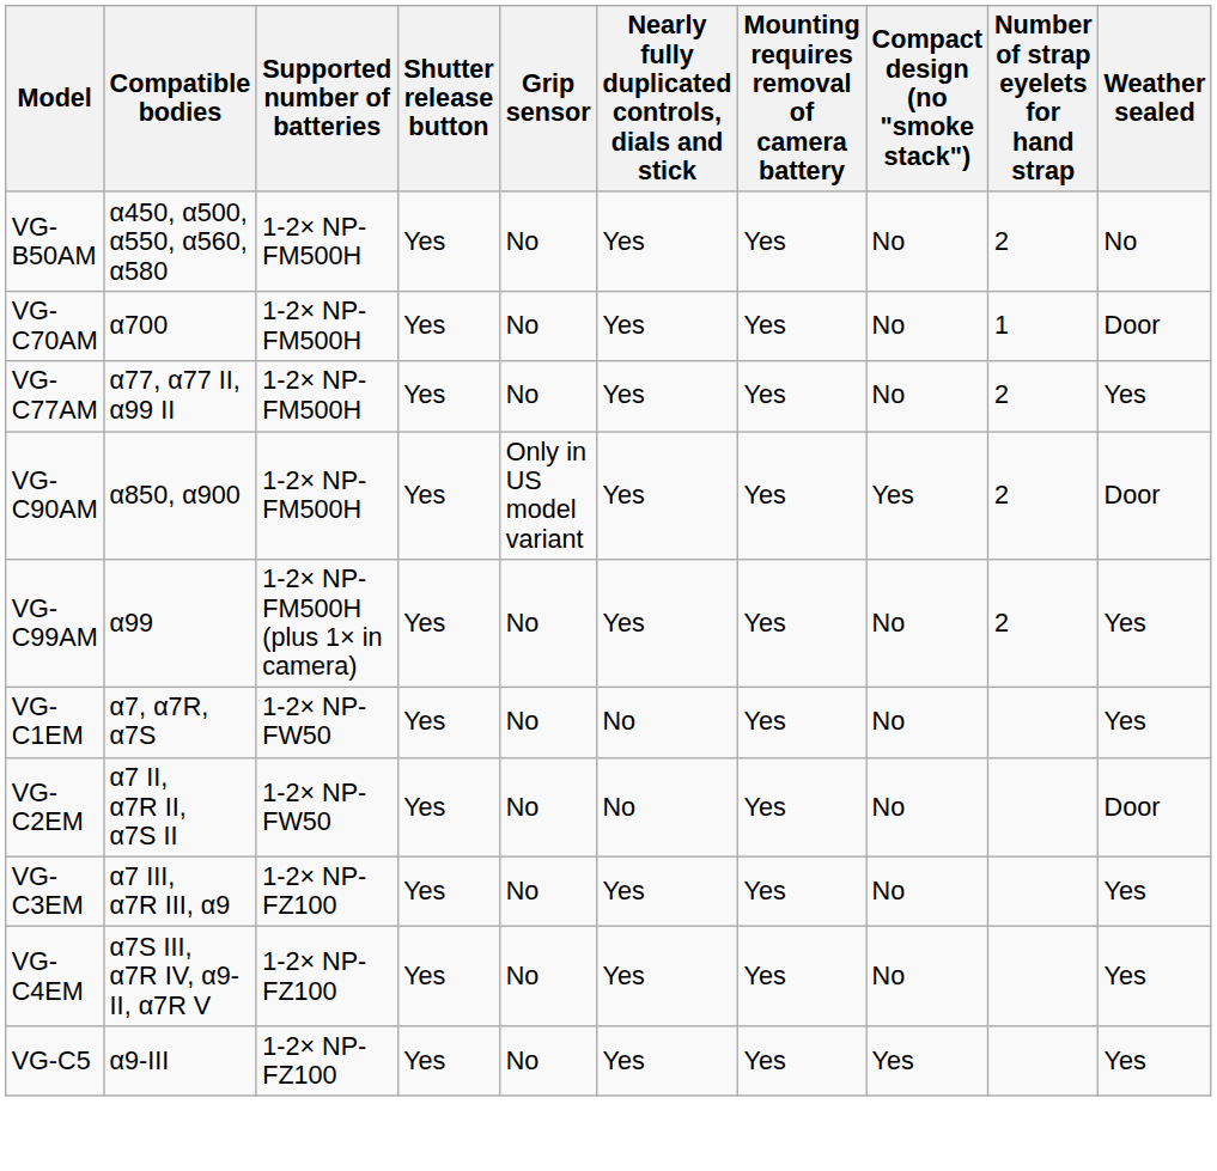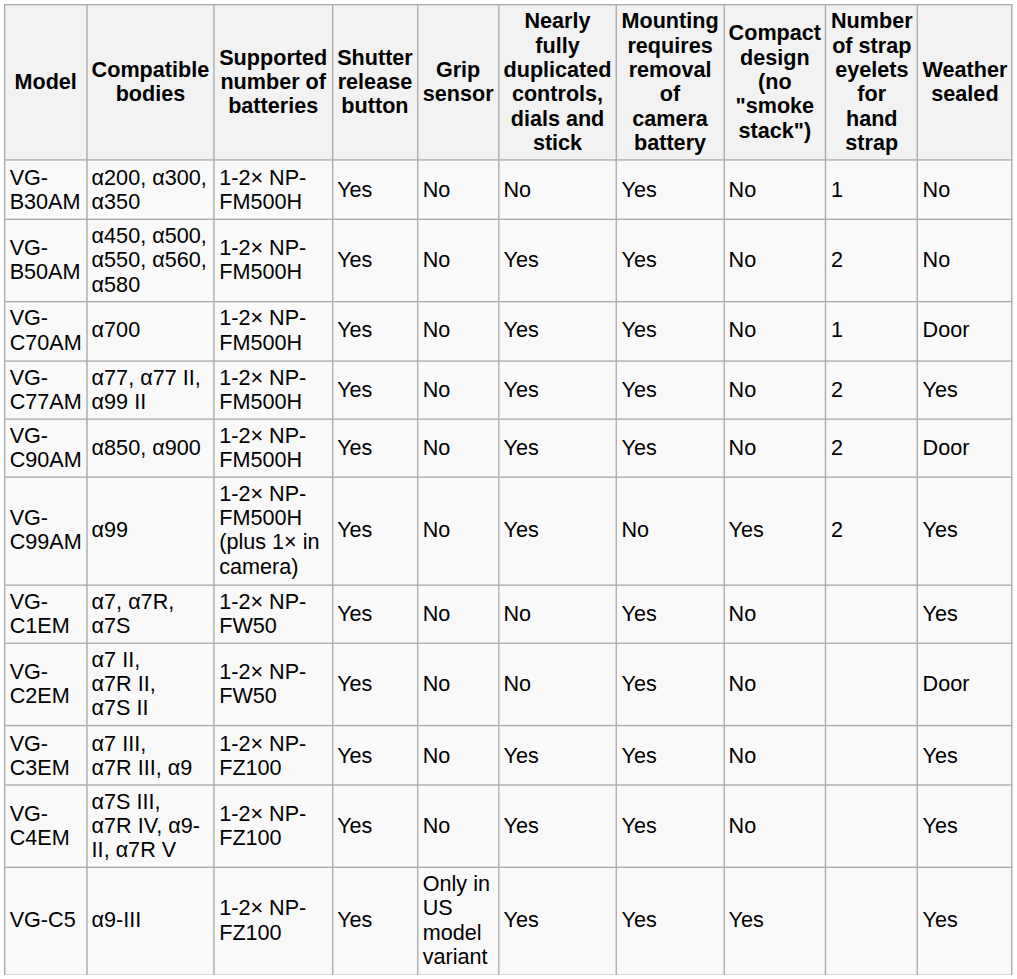+ row: VG-B30AM | α200, α300, α350 | 1-2× NP-FM500H | Yes | No | No | Yes | No | 1 | No
VG-C90AM | Grip sensor: Only in US model variant -> No
VG-C90AM | Compact design (no "smoke stack"): Yes -> No
VG-C99AM | Mounting requires removal of camera battery: Yes -> No
VG-C99AM | Compact design (no "smoke stack"): No -> Yes
VG-C5 | Grip sensor: No -> Only in US model variant
